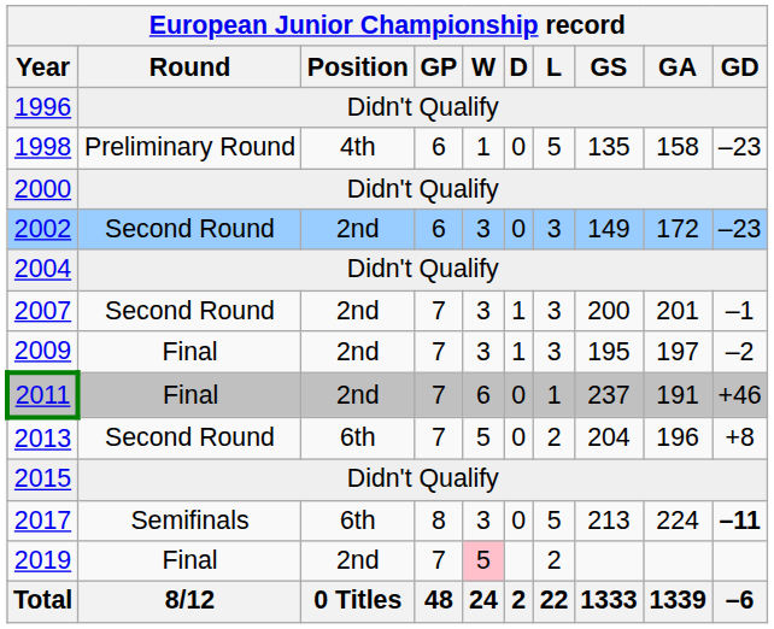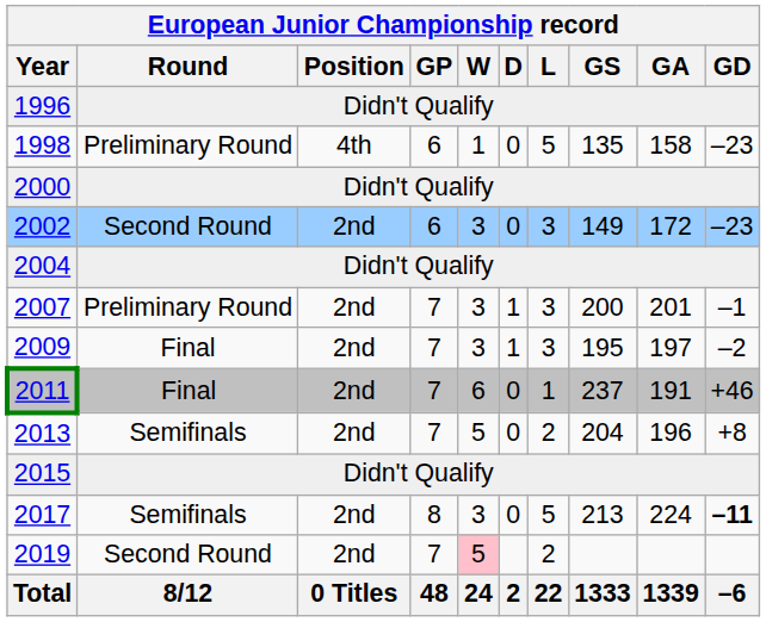2007 | European Junior Championship record / Round: Second Round -> Preliminary Round
2013 | European Junior Championship record / Round: Second Round -> Semifinals
2013 | European Junior Championship record / Position: 6th -> 2nd
2017 | European Junior Championship record / Position: 6th -> 2nd
2019 | European Junior Championship record / Round: Final -> Second Round
